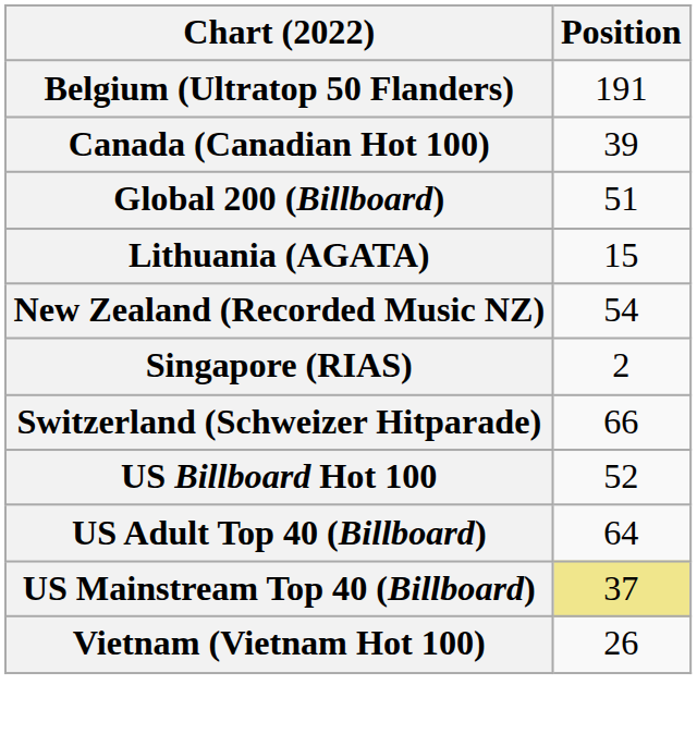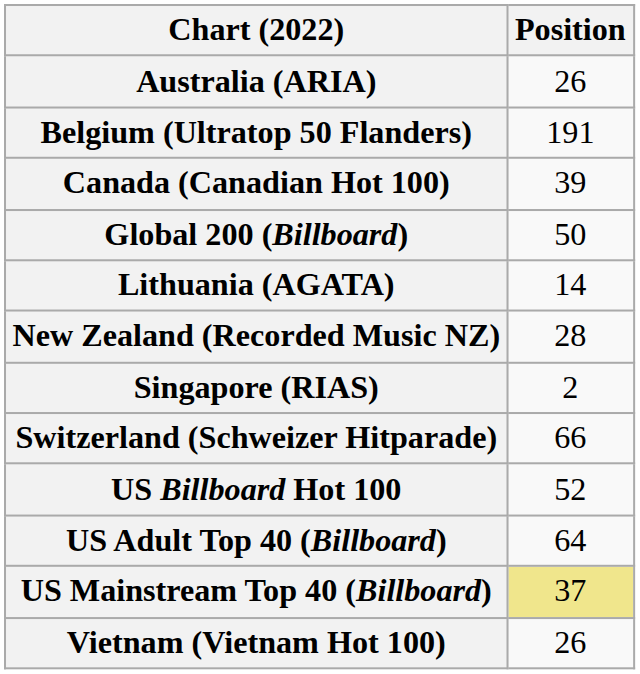+ row: Australia (ARIA) | 26
Global 200 (Billboard) | Position: 51 -> 50
Lithuania (AGATA) | Position: 15 -> 14
New Zealand (Recorded Music NZ) | Position: 54 -> 28
